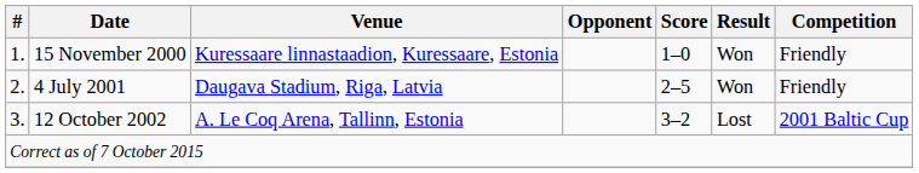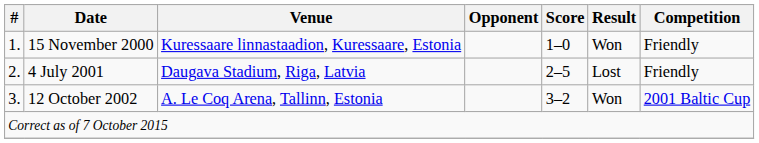4 July 2001 | Result: Won -> Lost
12 October 2002 | Result: Lost -> Won
